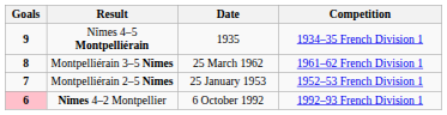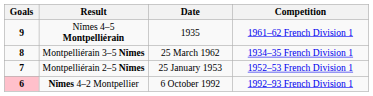Nîmes 4–5 Montpelliérain | Competition: 1934–35 French Division 1 -> 1961–62 French Division 1
Montpelliérain 3–5 Nîmes | Competition: 1961–62 French Division 1 -> 1934–35 French Division 1
